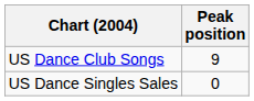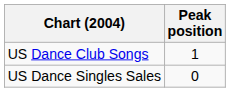US Dance Club Songs | Peak position: 9 -> 1
